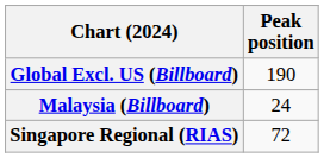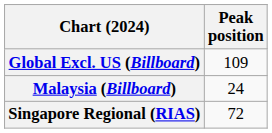Global Excl. US (Billboard) | Peak position: 190 -> 109
